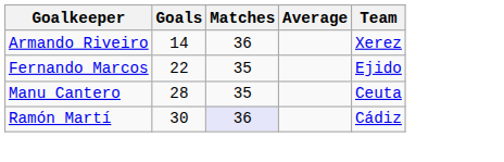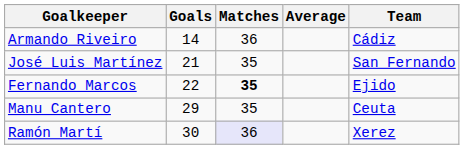Armando Riveiro | Team: Xerez -> Cádiz
+ row: José Luis Martínez | 21 | 35 | San Fernando
Fernando Marcos | Matches: normal -> bold
Manu Cantero | Goals: 28 -> 29
Ramón Martí | Team: Cádiz -> Xerez
